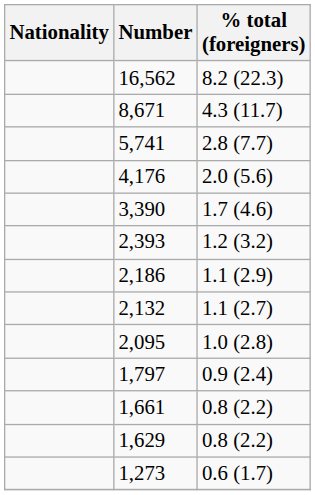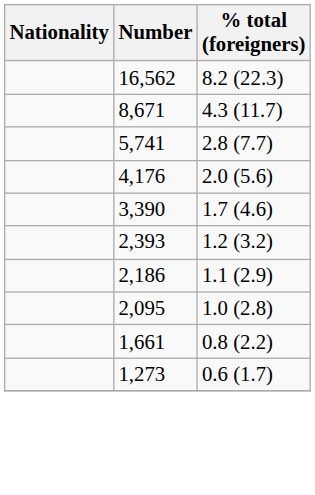- row: 2,132 | 1.1 (2.7)
- row: 1,797 | 0.9 (2.4)
- row: 1,629 | 0.8 (2.2)
